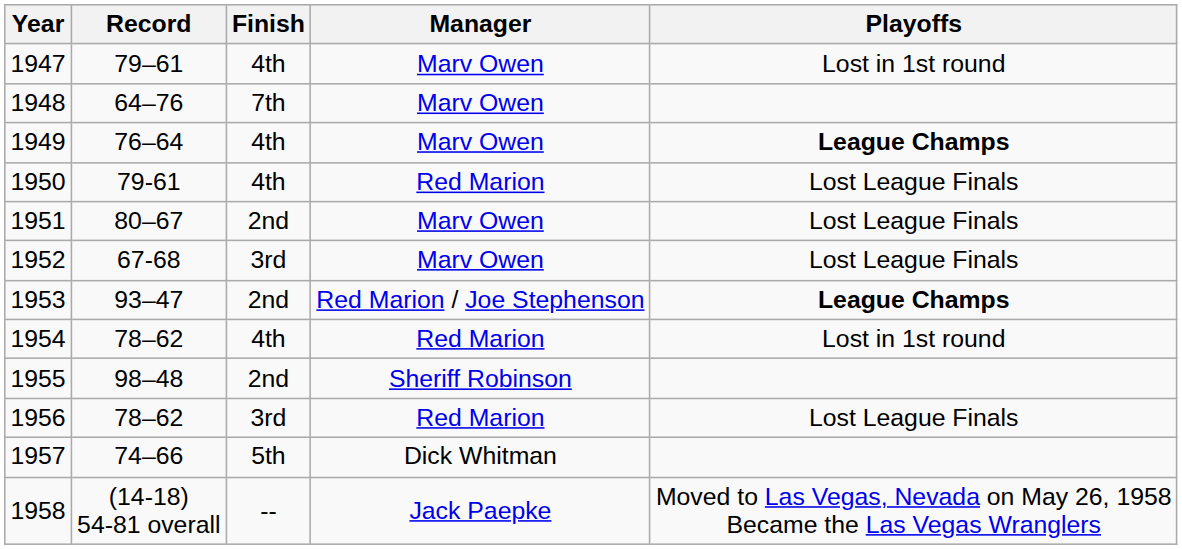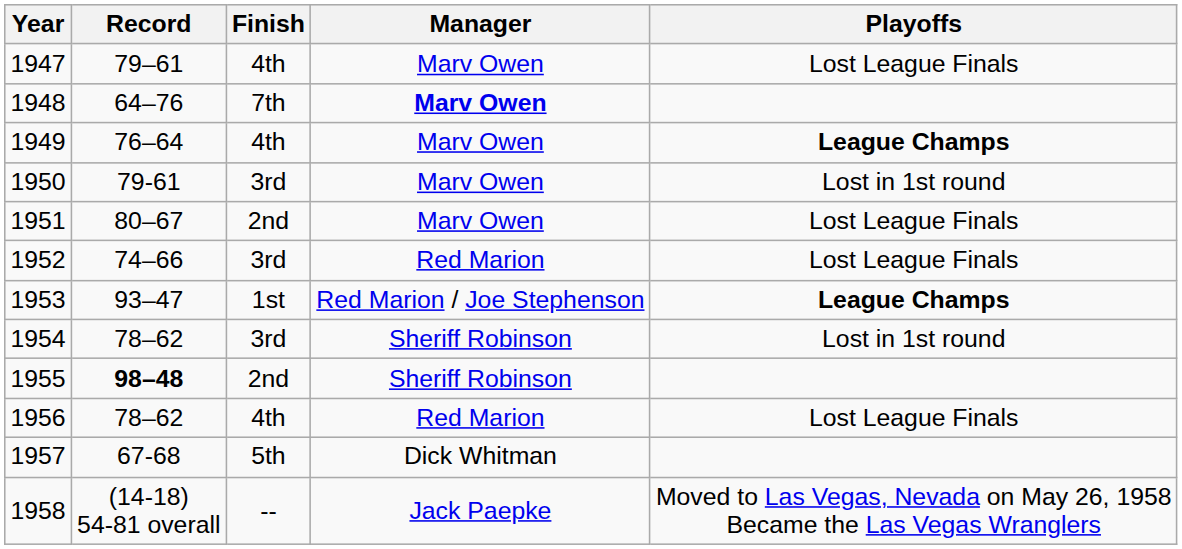1947 | Playoffs: Lost in 1st round -> Lost League Finals
1948 | Manager: normal -> bold
1950 | Finish: 4th -> 3rd
1950 | Manager: Red Marion -> Marv Owen
1950 | Playoffs: Lost League Finals -> Lost in 1st round
1952 | Record: 67-68 -> 74–66
1952 | Manager: Marv Owen -> Red Marion
1953 | Finish: 2nd -> 1st
1954 | Finish: 4th -> 3rd
1954 | Manager: Red Marion -> Sheriff Robinson
1955 | Record: normal -> bold
1956 | Finish: 3rd -> 4th
1957 | Record: 74–66 -> 67-68
